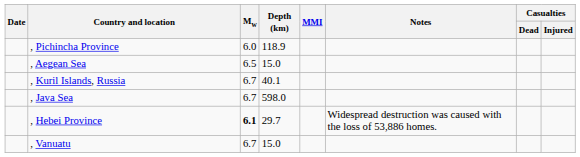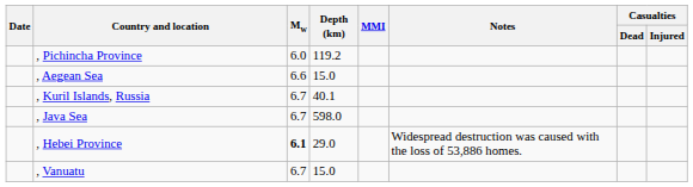, Pichincha Province | Depth (km): 118.9 -> 119.2
, Aegean Sea | Mw: 6.5 -> 6.6
, Hebei Province | Depth (km): 29.7 -> 29.0
